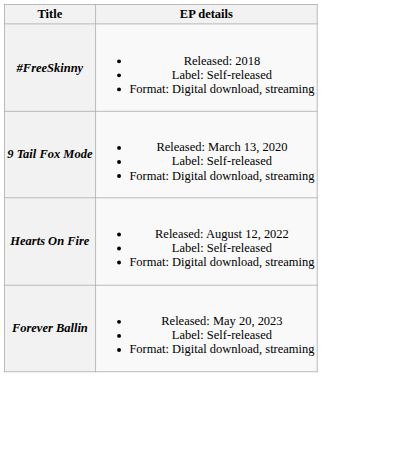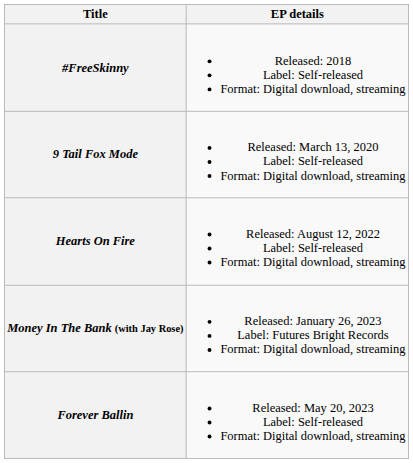+ row: Money In The Bank (with Jay Rose) | Released: January 26, 2023 Label: Futures Bright Records Format: Digital download, streaming
